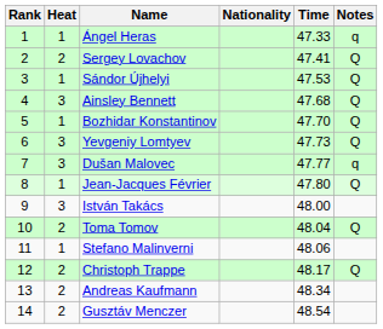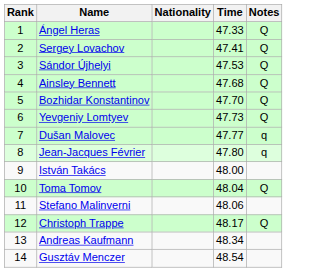- column: Heat | 1 | 2 | 1 | 3 | 1 | 3 | 3 | 1 | 3 | 2 | 1 | 2 | 2 | 2
Ángel Heras | Notes: q -> Q
Jean-Jacques Février | Notes: Q -> q
